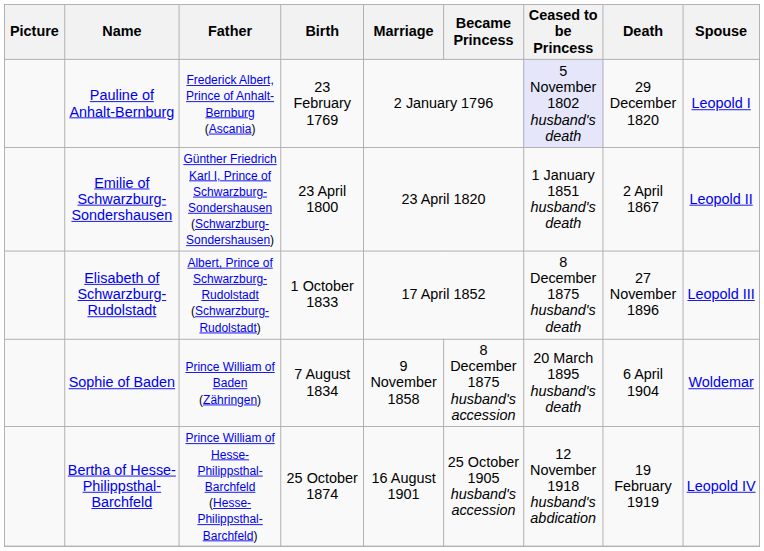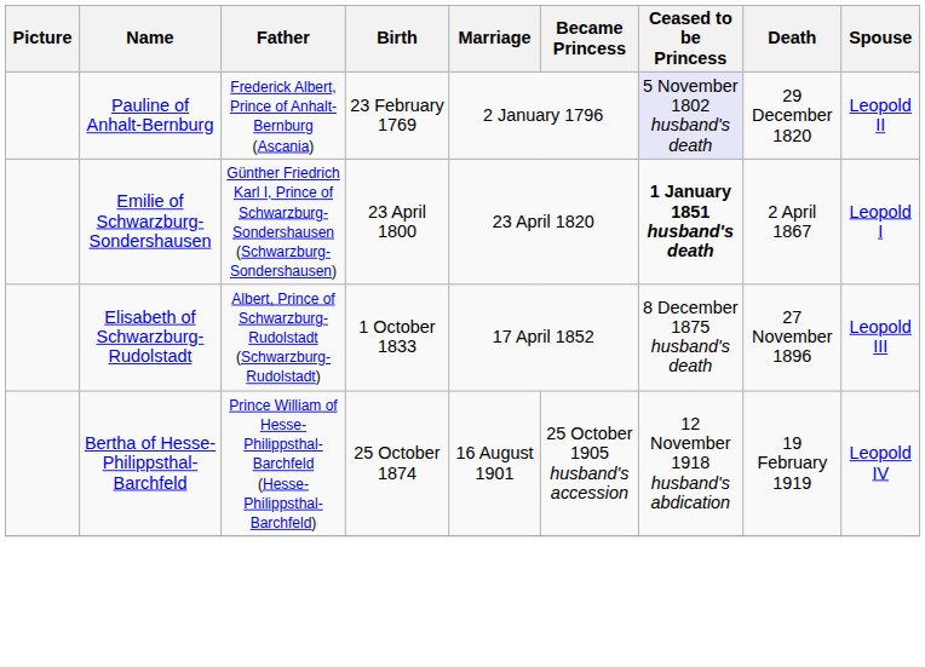Pauline of Anhalt-Bernburg | Spouse: Leopold I -> Leopold II
Emilie of Schwarzburg-Sondershausen | Ceased to be Princess: normal -> bold
Emilie of Schwarzburg-Sondershausen | Spouse: Leopold II -> Leopold I
- row: Sophie of Baden | Prince William of Baden (Zähringen) | 7 August 1834 | 9 November 1858 | 8 December 1875 husband's accession | 20 March 1895 husband's death | 6 April 1904 | Woldemar
